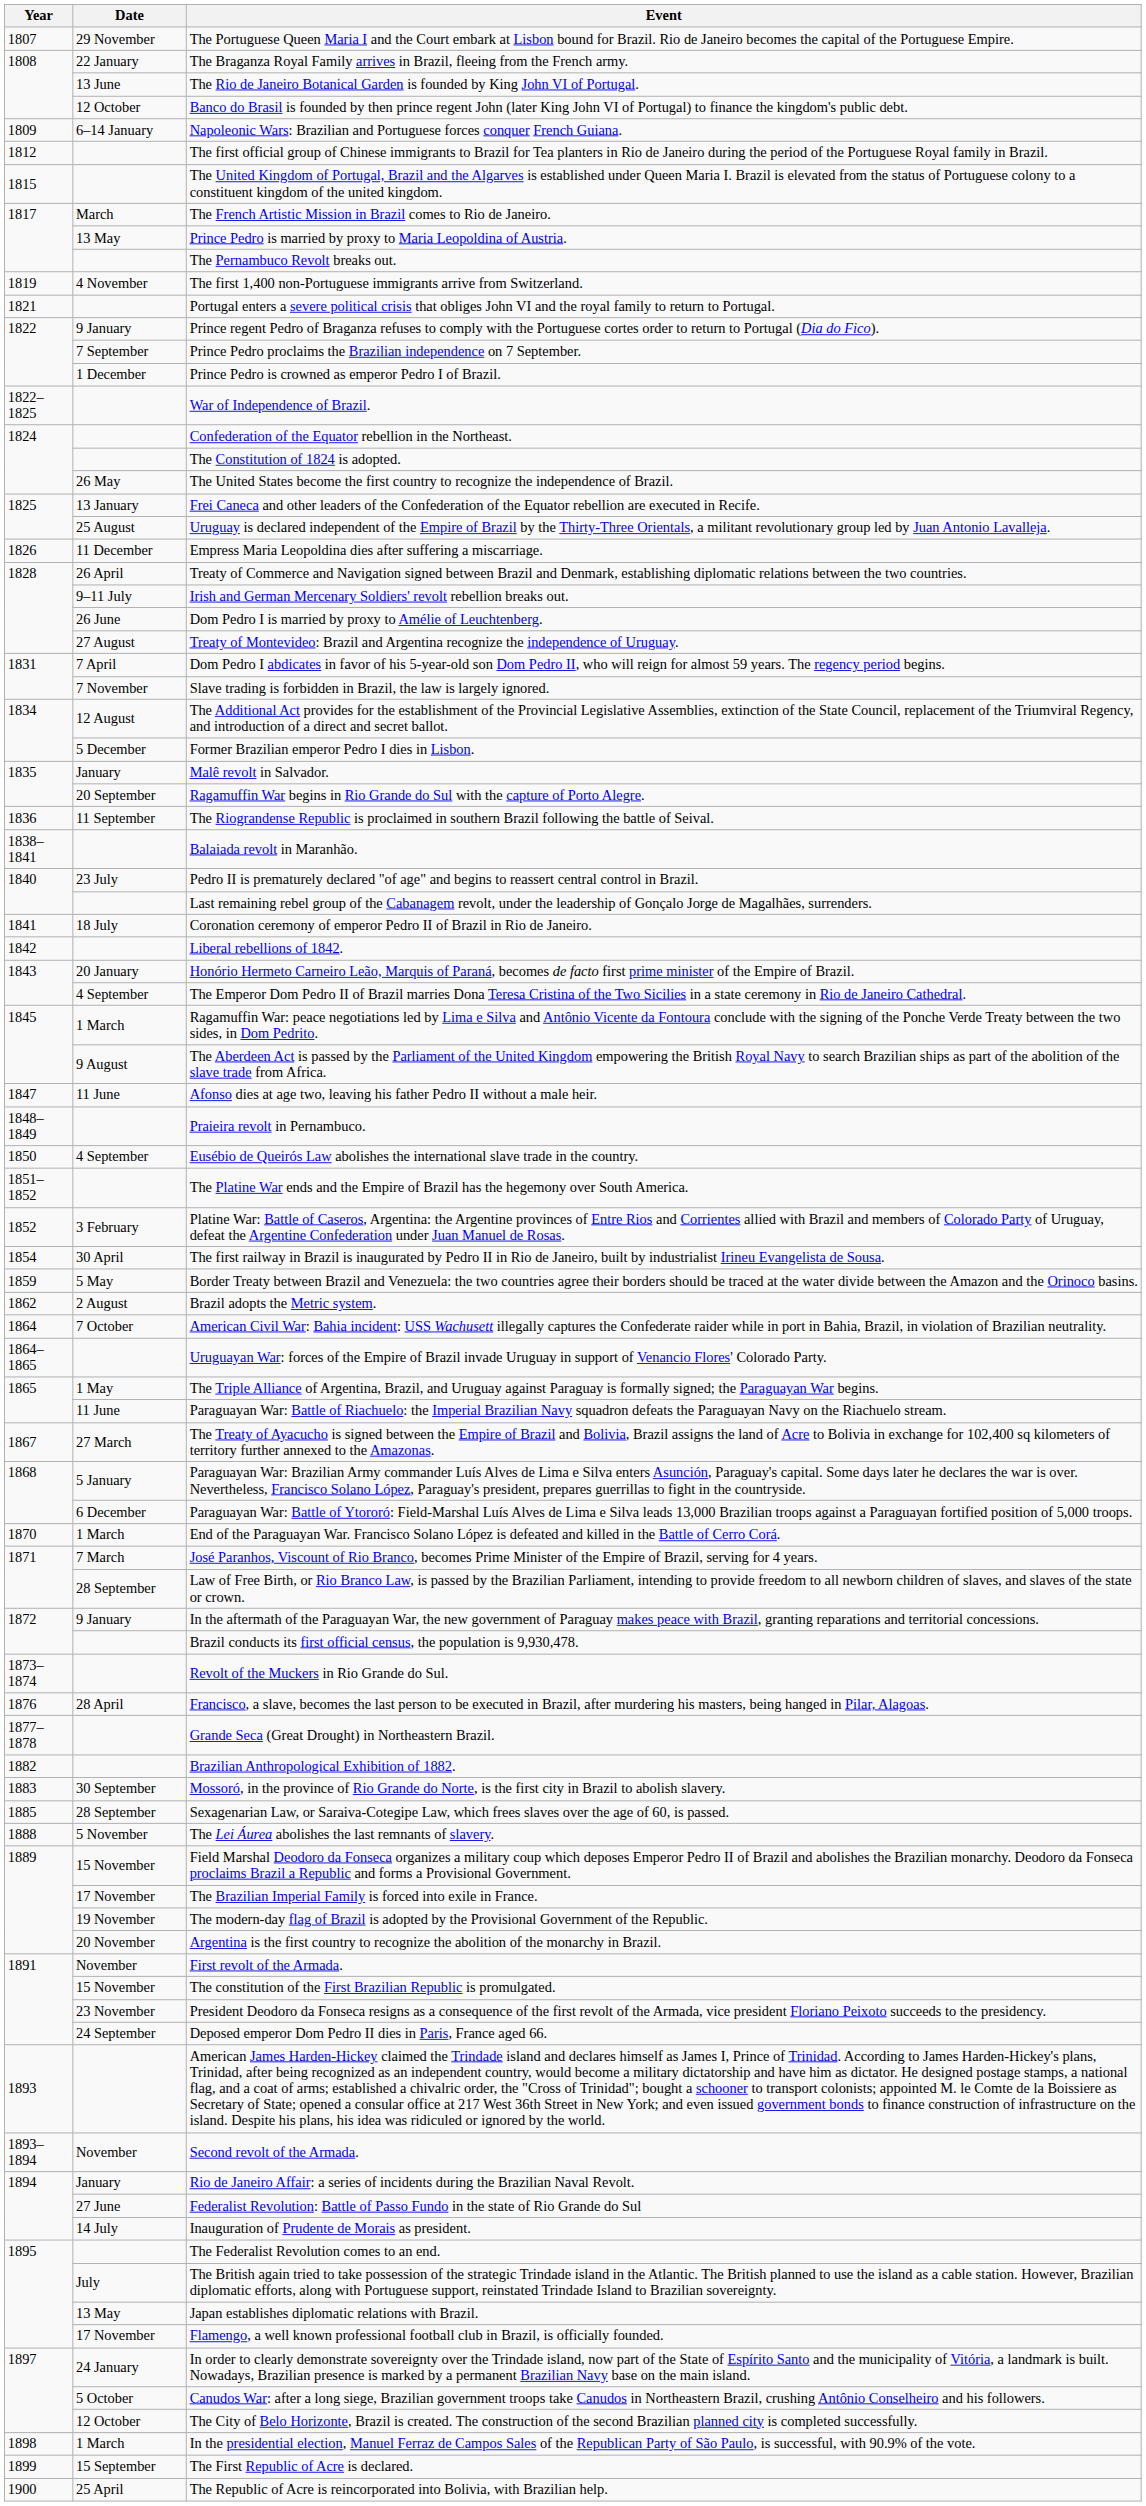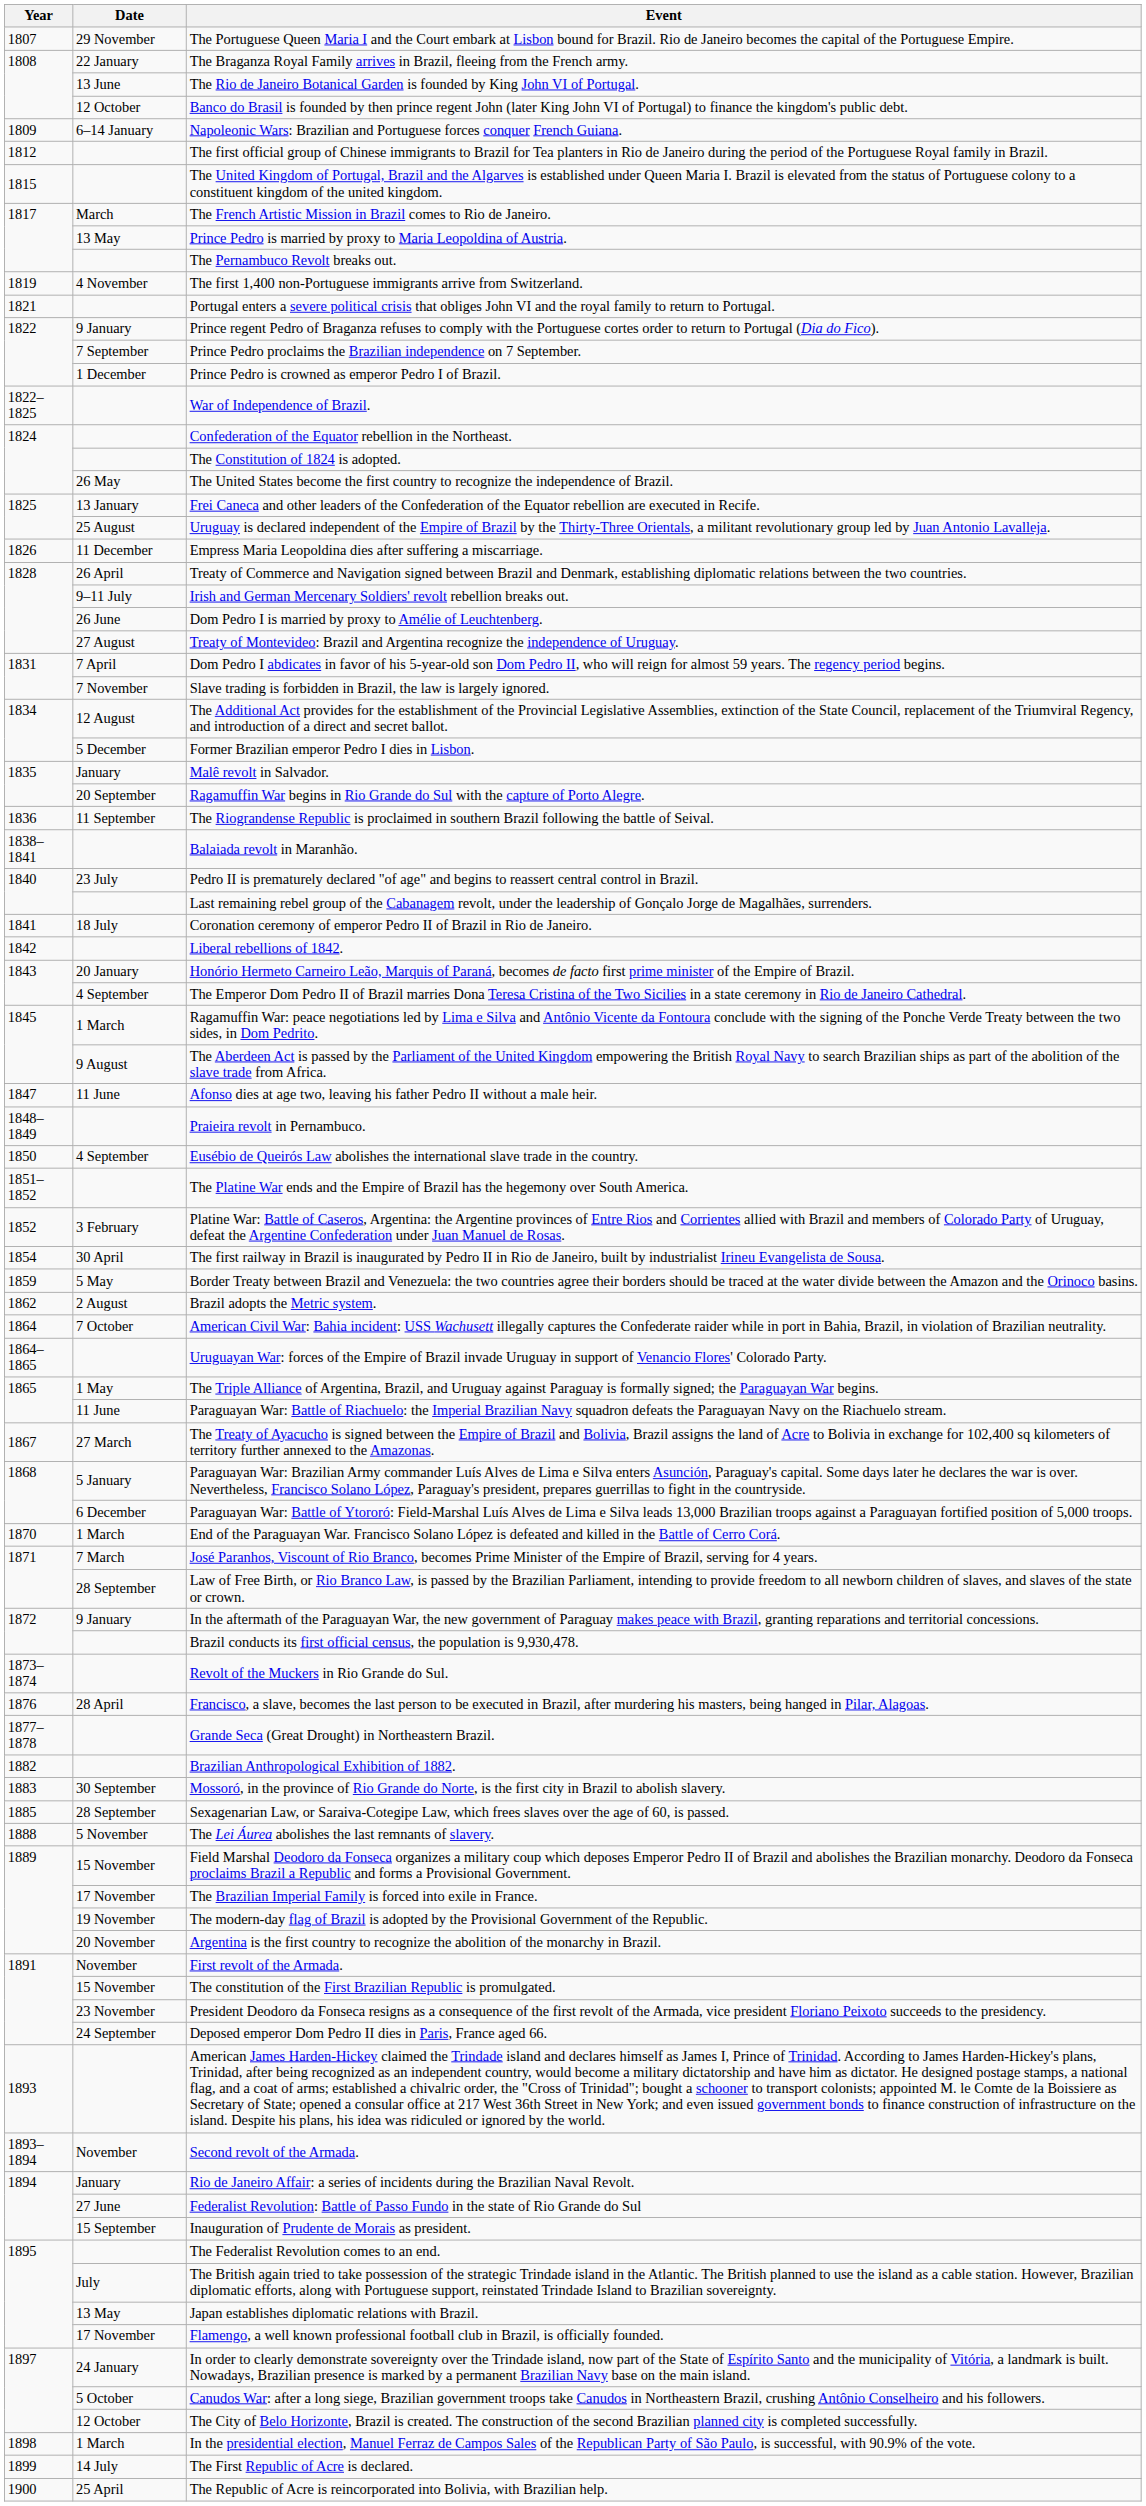Inauguration of Prudente de Morais as president. | Date: 14 July -> 15 September
The First Republic of Acre is declared. | Date: 15 September -> 14 July
